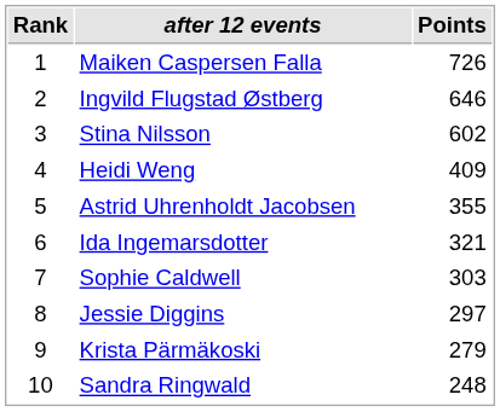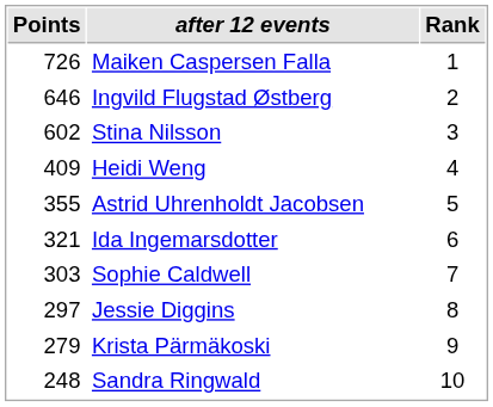columns swapped: Rank <-> Points
